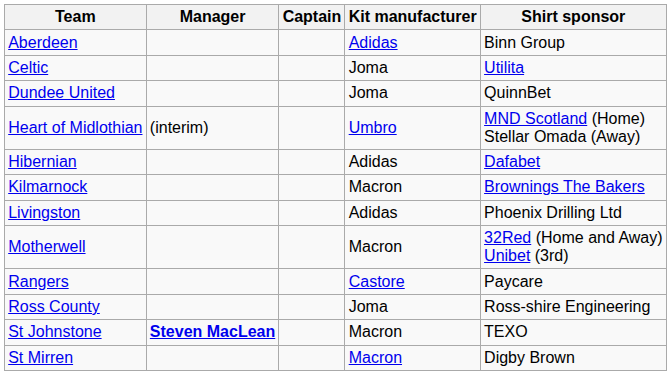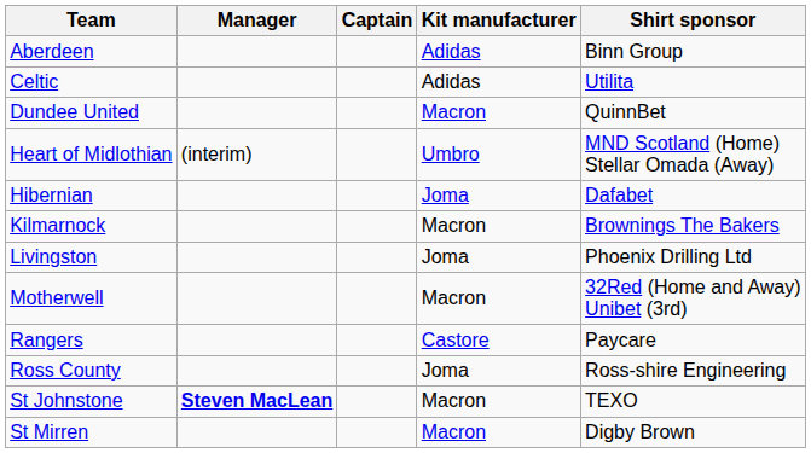Celtic | Kit manufacturer: Joma -> Adidas
Dundee United | Kit manufacturer: Joma -> Macron
Hibernian | Kit manufacturer: Adidas -> Joma
Livingston | Kit manufacturer: Adidas -> Joma
